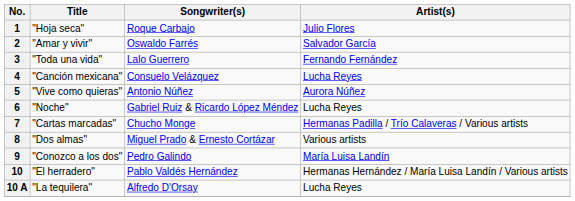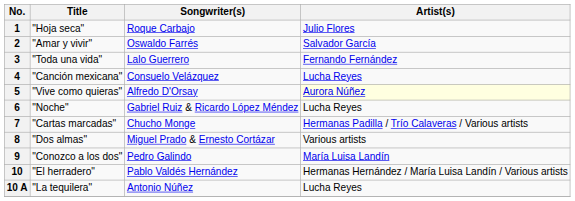5 | Songwriter(s): Antonio Núñez -> Alfredo D'Orsay
5 | Artist(s): no background -> lightyellow background
10 A | Songwriter(s): Alfredo D'Orsay -> Antonio Núñez
